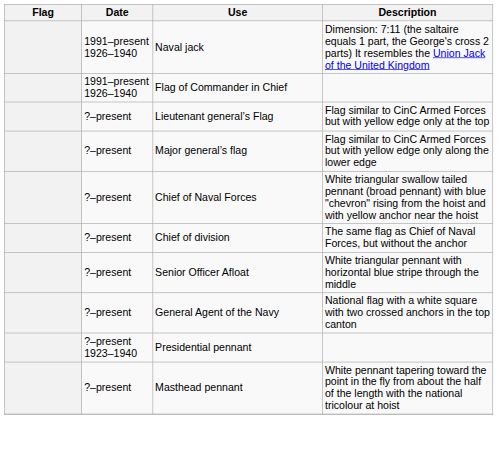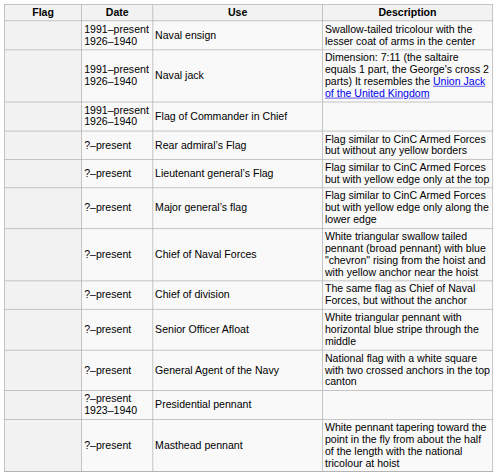+ row: 1991–present 1926–1940 | Naval ensign | Swallow-tailed tricolour with the lesser coat of arms in the center
+ row: ?–present | Rear admiral’s Flag | Flag similar to CinC Armed Forces but without any yellow borders
